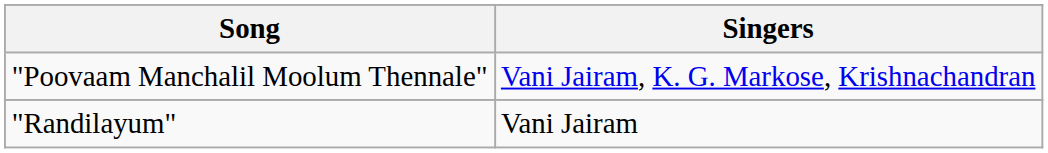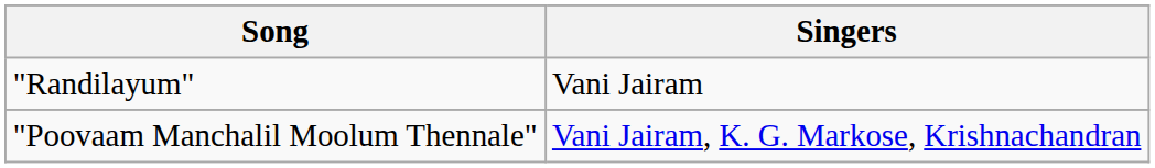rows swapped: "Poovaam Manchalil Moolum Thennale" <-> "Randilayum"
